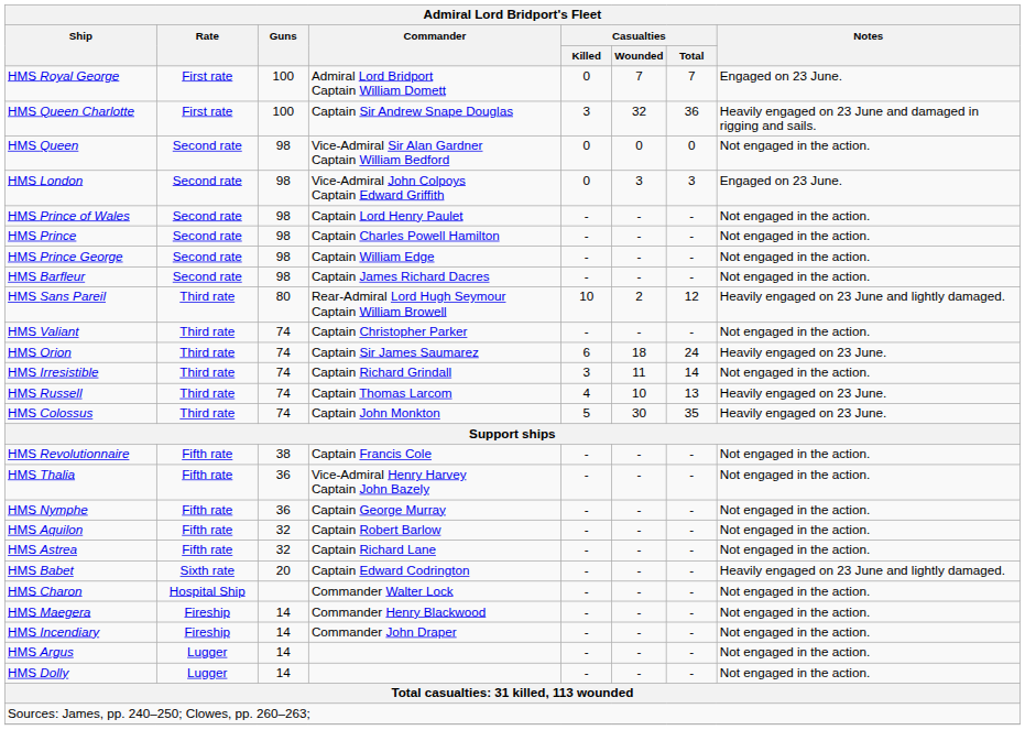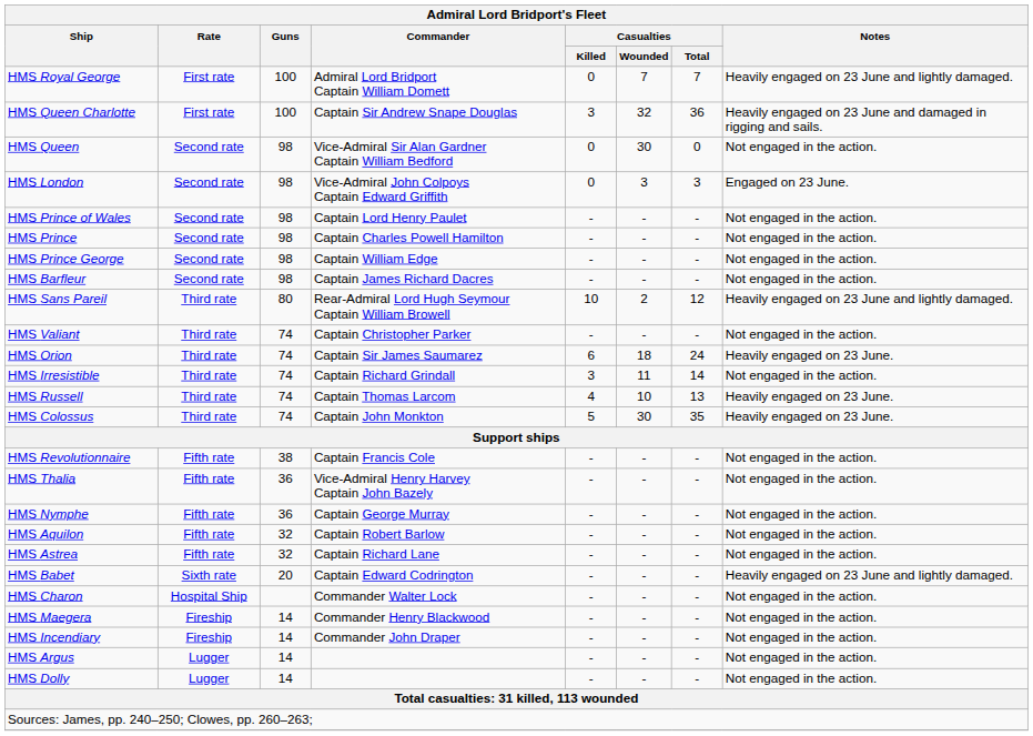HMS Royal George | Notes: Engaged on 23 June. -> Heavily engaged on 23 June and lightly damaged.
HMS Queen | Casualties / Wounded: 0 -> 30
